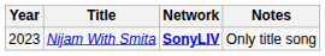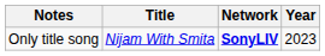columns swapped: Year <-> Notes
